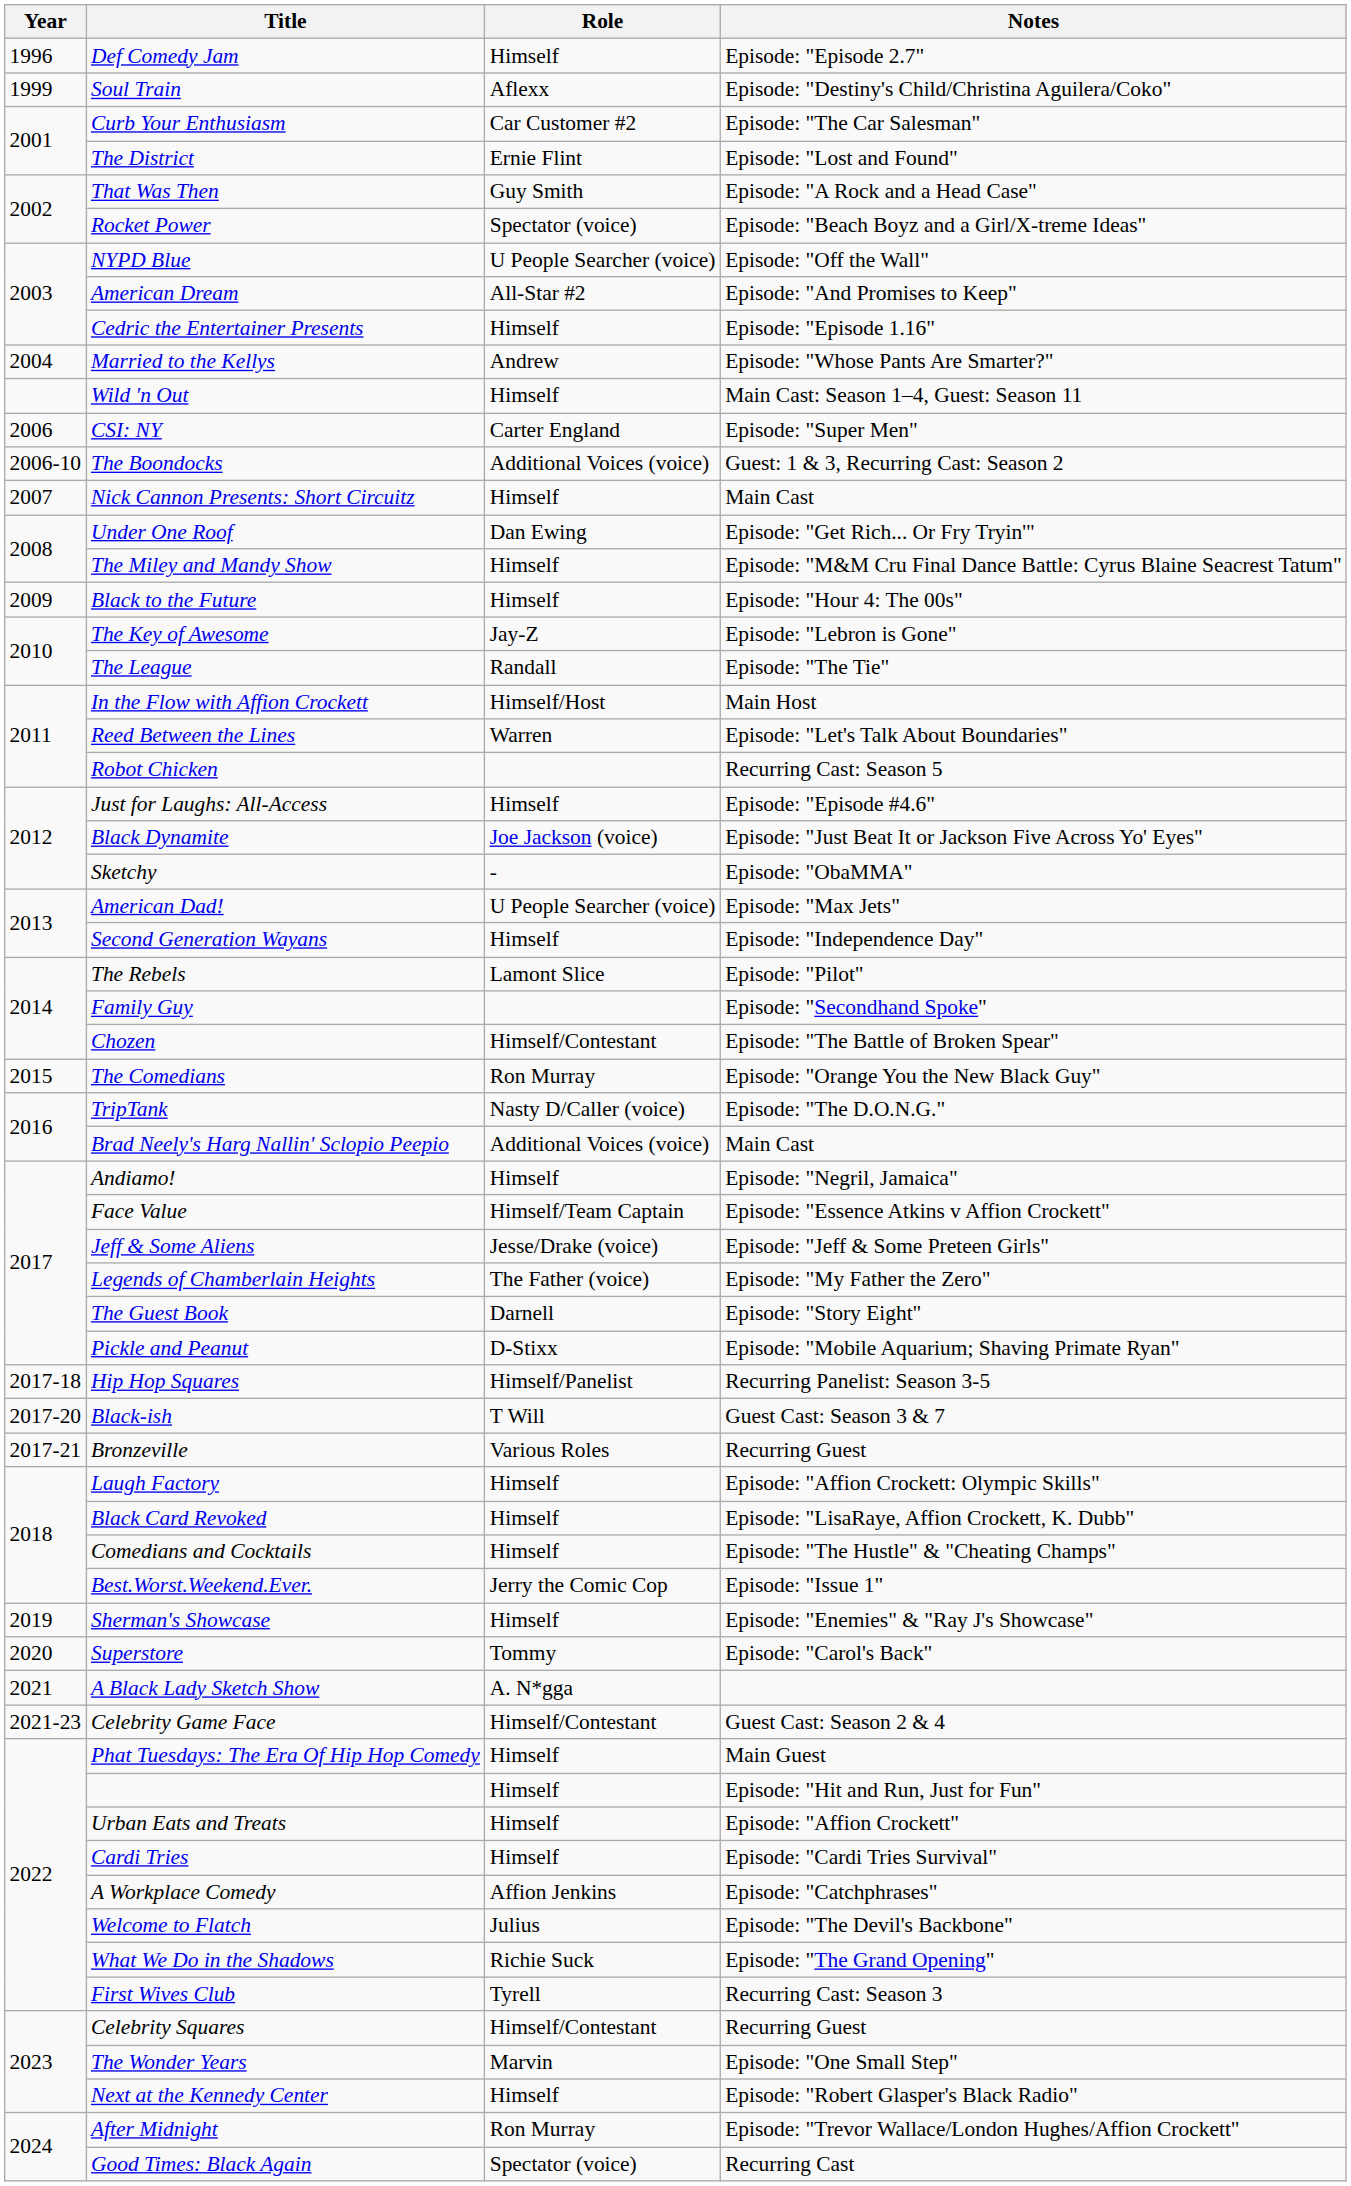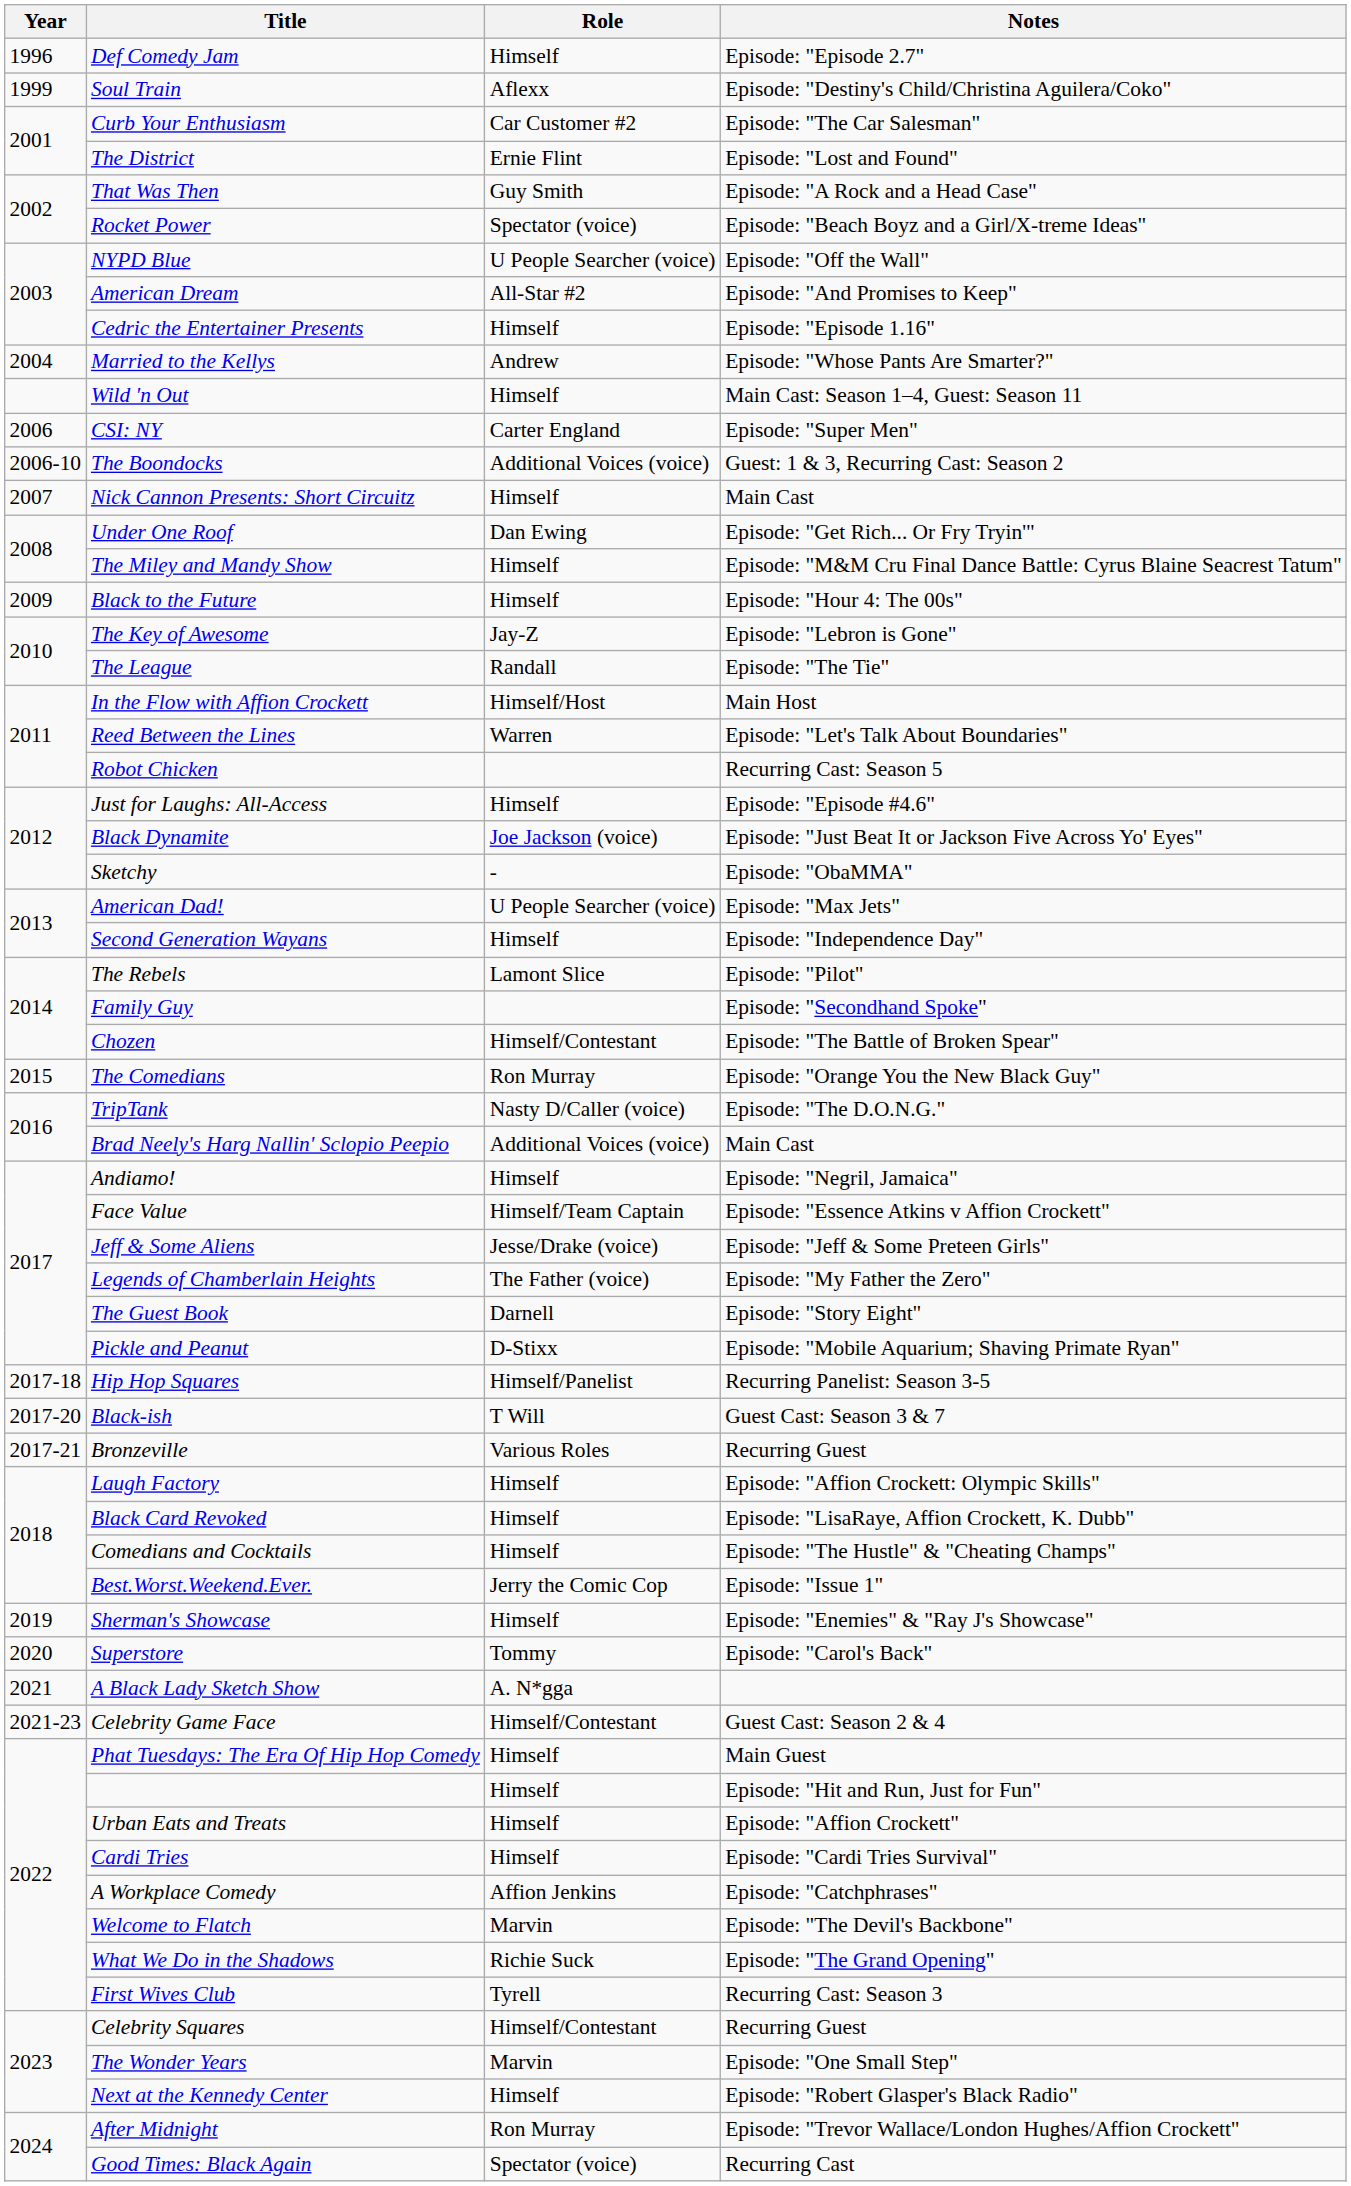Welcome to Flatch | Role: Julius -> Marvin
